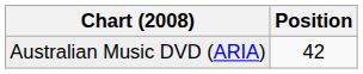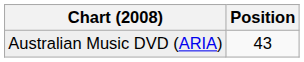Australian Music DVD (ARIA) | Position: 42 -> 43
